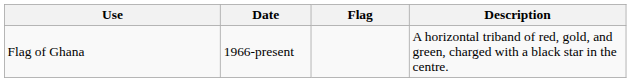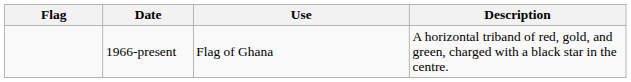columns swapped: Flag <-> Use
